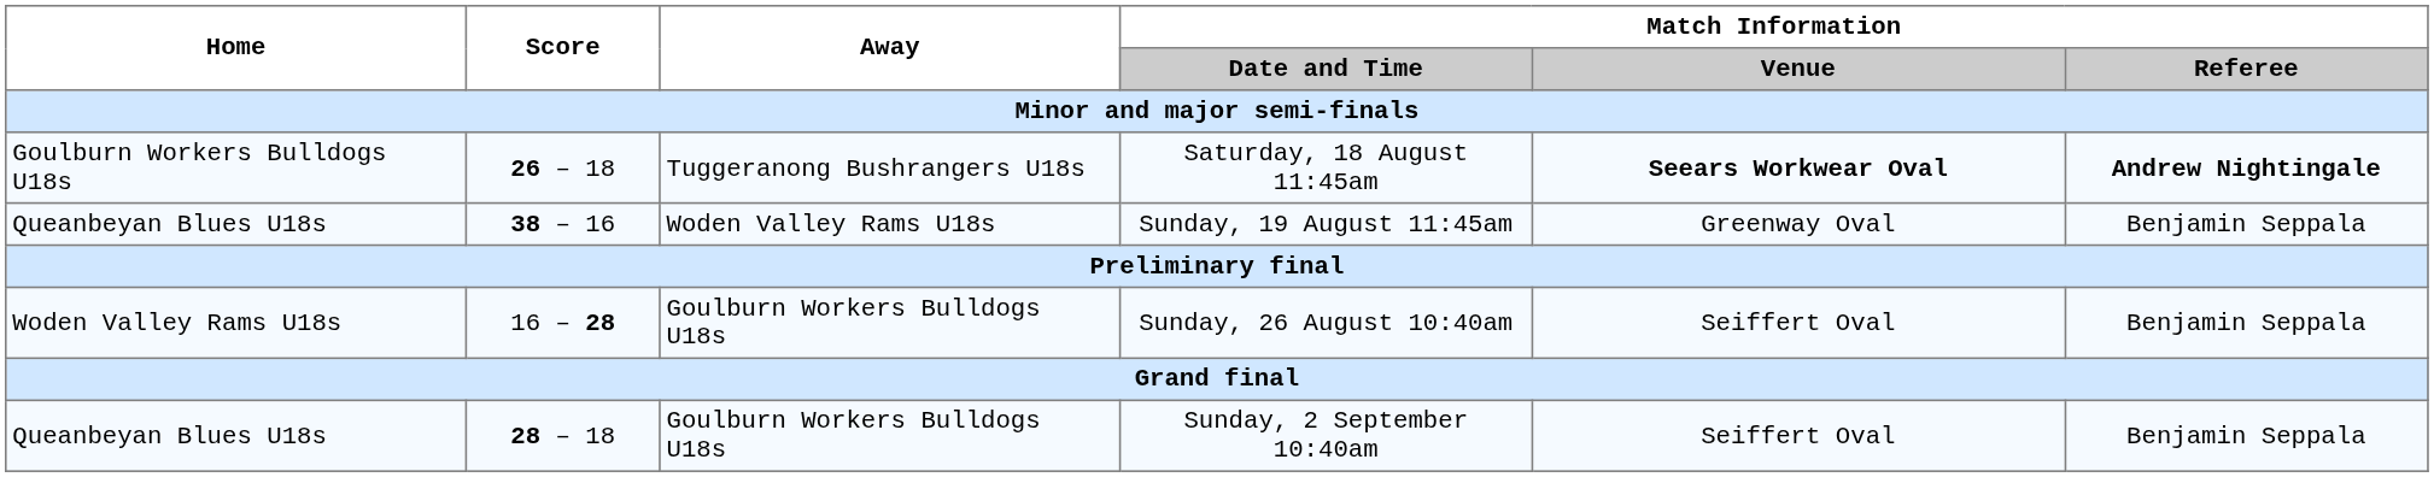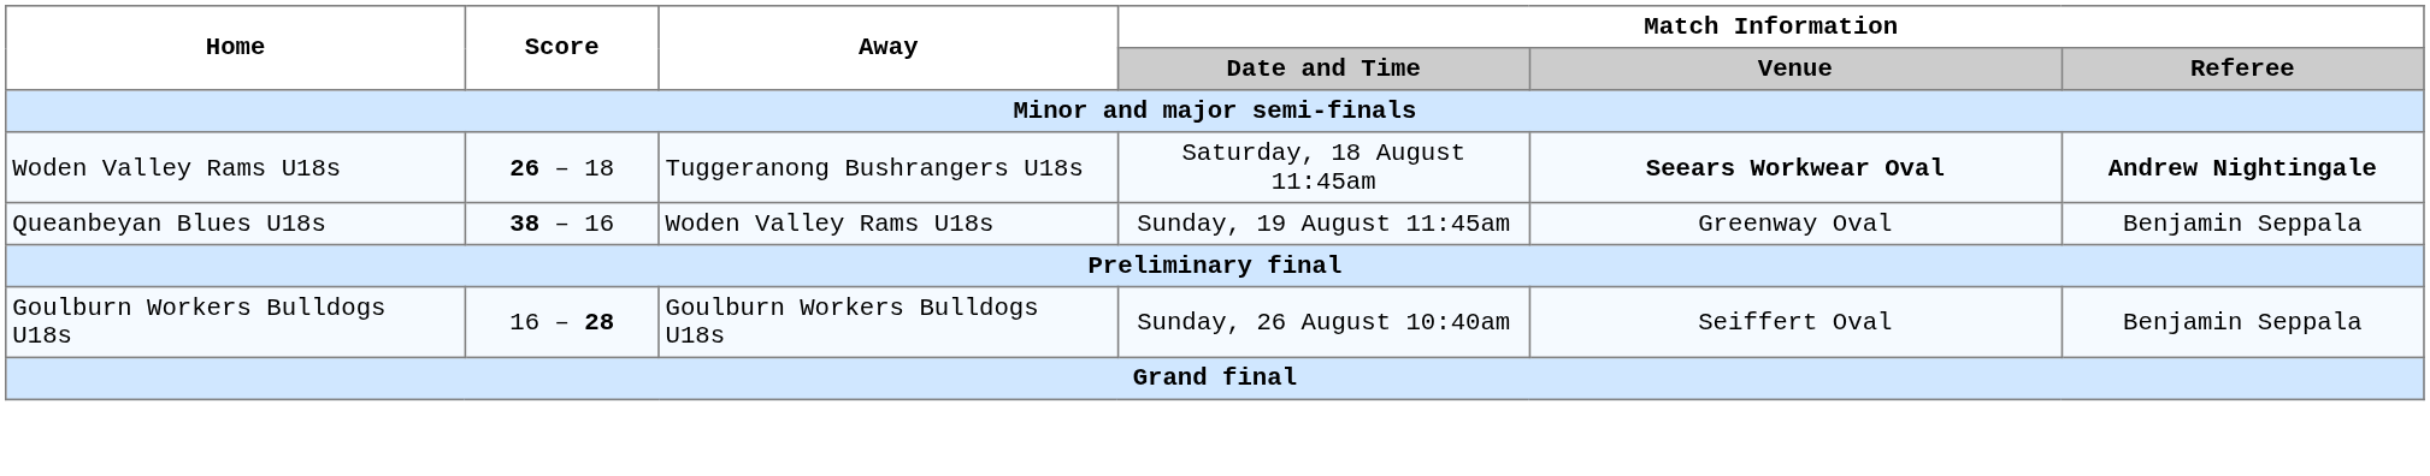Saturday, 18 August 11:45am | Home: Goulburn Workers Bulldogs U18s -> Woden Valley Rams U18s
Sunday, 26 August 10:40am | Home: Woden Valley Rams U18s -> Goulburn Workers Bulldogs U18s
- row: Queanbeyan Blues U18s | 28 – 18 | Goulburn Workers Bulldogs U18s | Sunday, 2 September 10:40am | Seiffert Oval | Benjamin Seppala
